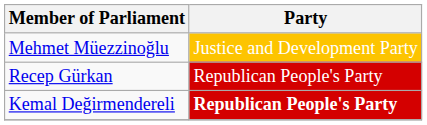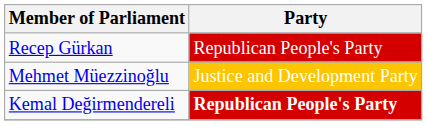rows swapped: Mehmet Müezzinoğlu <-> Recep Gürkan
